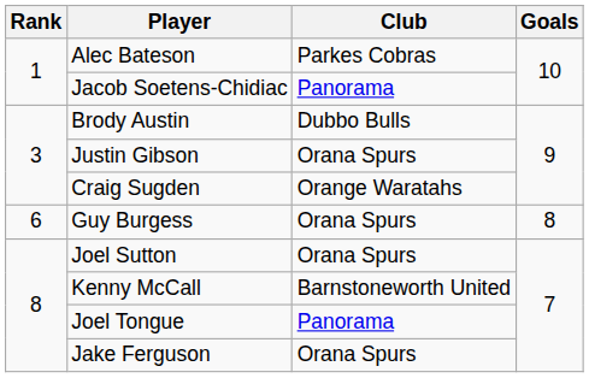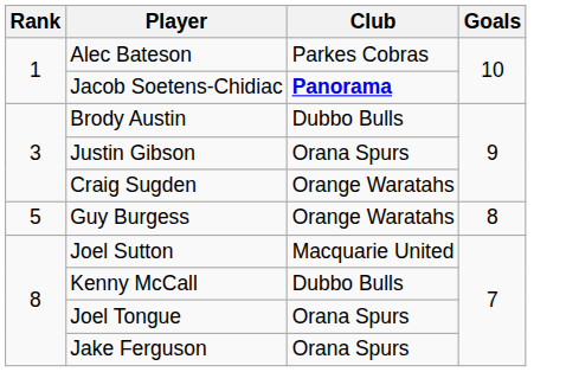Jacob Soetens-Chidiac | Club: normal -> bold
Guy Burgess | Rank: 6 -> 5
Guy Burgess | Club: Orana Spurs -> Orange Waratahs
Joel Sutton | Club: Orana Spurs -> Macquarie United
Kenny McCall | Club: Barnstoneworth United -> Dubbo Bulls
Joel Tongue | Club: Panorama -> Orana Spurs
